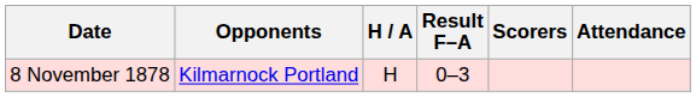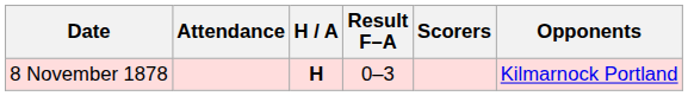columns swapped: Opponents <-> Attendance
8 November 1878 | H / A: normal -> bold
